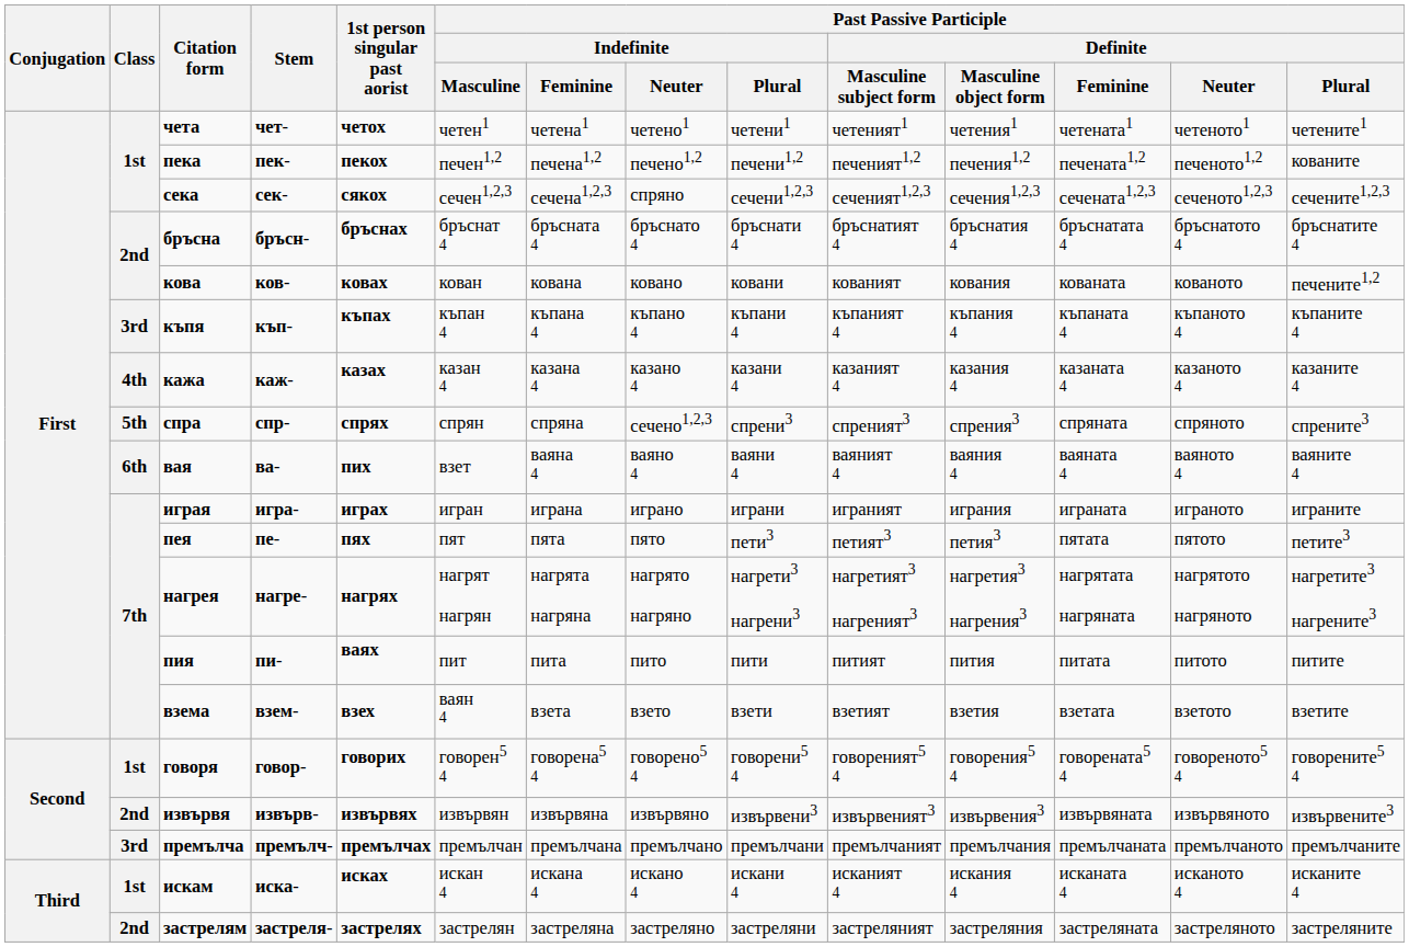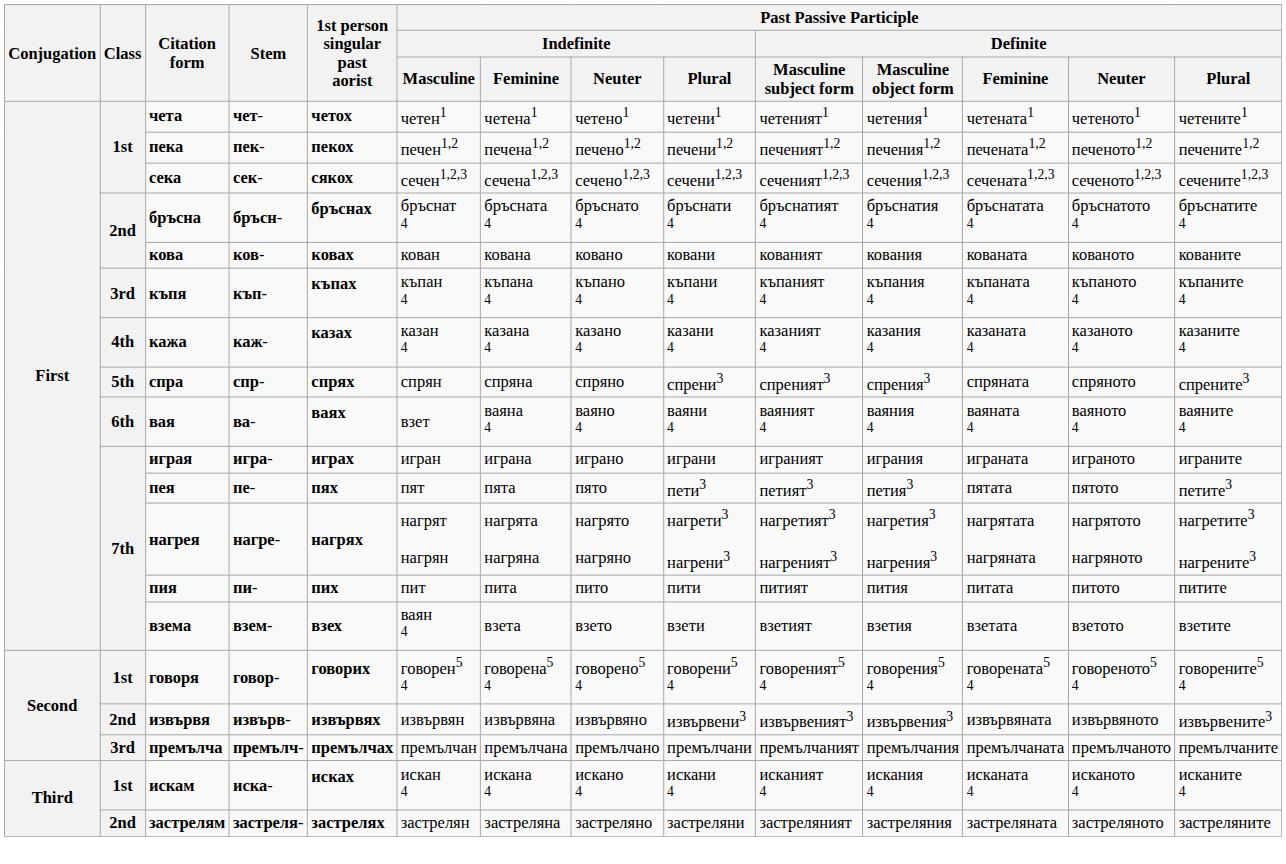пека | Past Passive Participle / Definite / Plural: кованите -> печените1,2
сека | Past Passive Participle / Indefinite / Neuter: спряно -> сечено1,2,3
кова | Past Passive Participle / Definite / Plural: печените1,2 -> кованите
спра | Past Passive Participle / Indefinite / Neuter: сечено1,2,3 -> спряно
вая | 1st person singular past aorist: пих -> ваях
пия | 1st person singular past aorist: ваях -> пих
